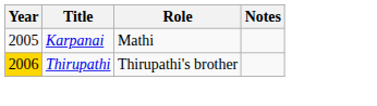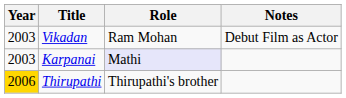+ row: 2003 | Vikadan | Ram Mohan | Debut Film as Actor
Karpanai | Year: 2005 -> 2003
Karpanai | Role: no background -> lavender background
